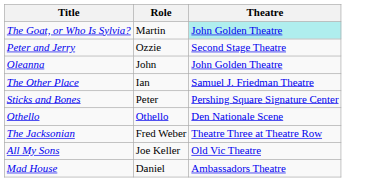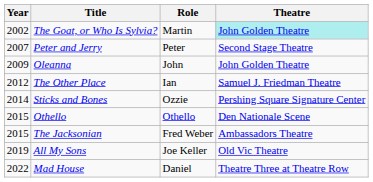+ column: Year | 2002 | 2007 | 2009 | 2012 | 2014 | 2015 | 2015 | 2019 | 2022
Peter and Jerry | Role: Ozzie -> Peter
Sticks and Bones | Role: Peter -> Ozzie
The Jacksonian | Theatre: Theatre Three at Theatre Row -> Ambassadors Theatre
Mad House | Theatre: Ambassadors Theatre -> Theatre Three at Theatre Row
